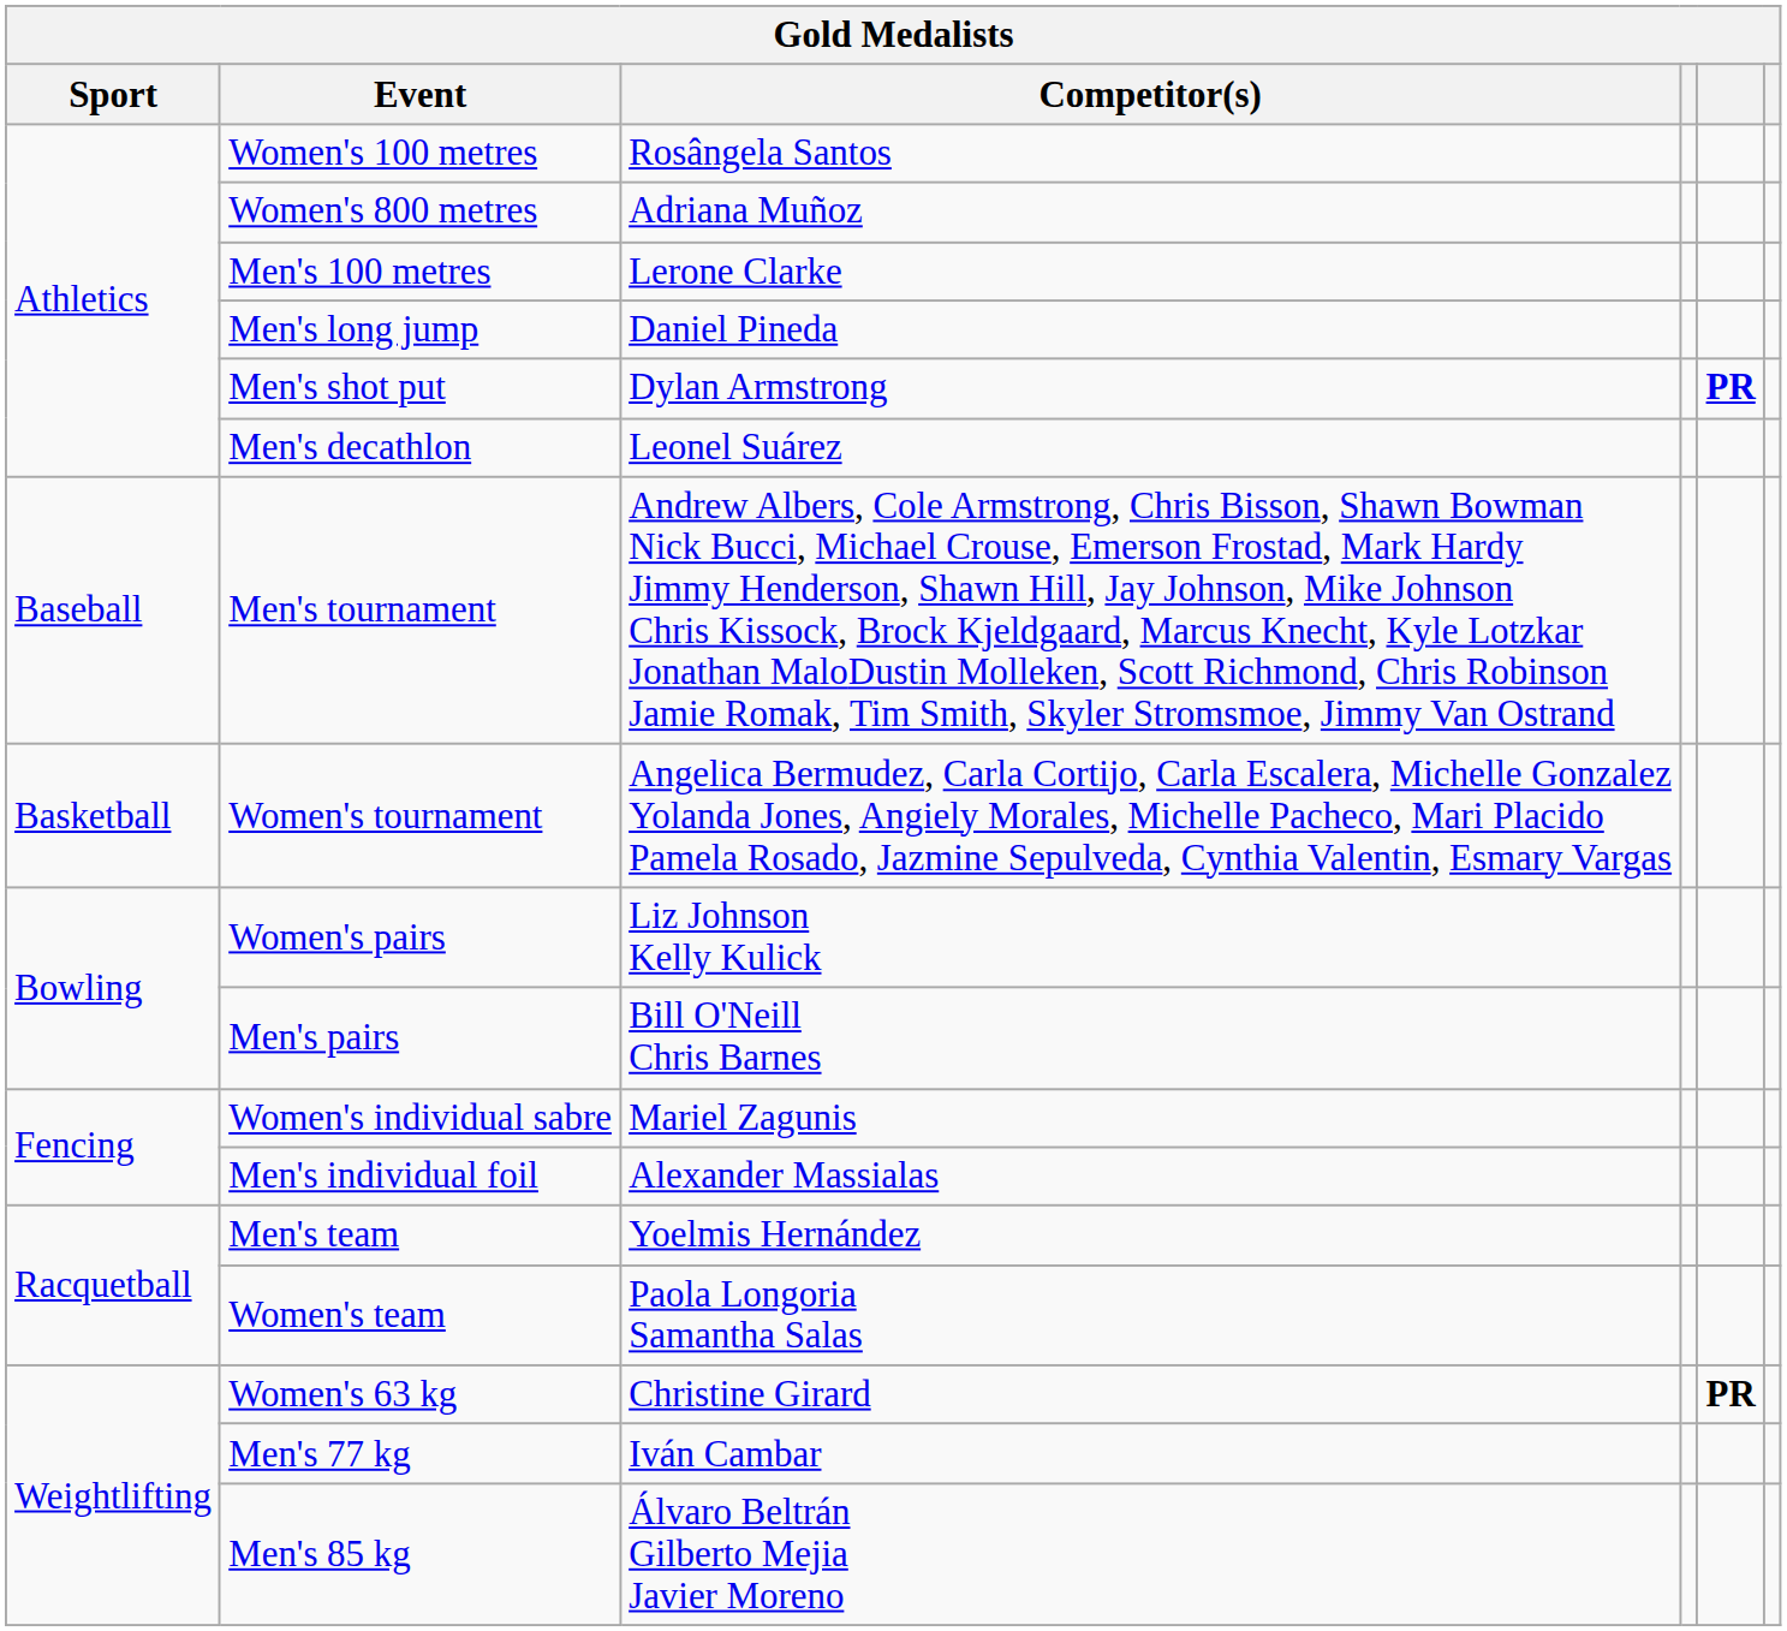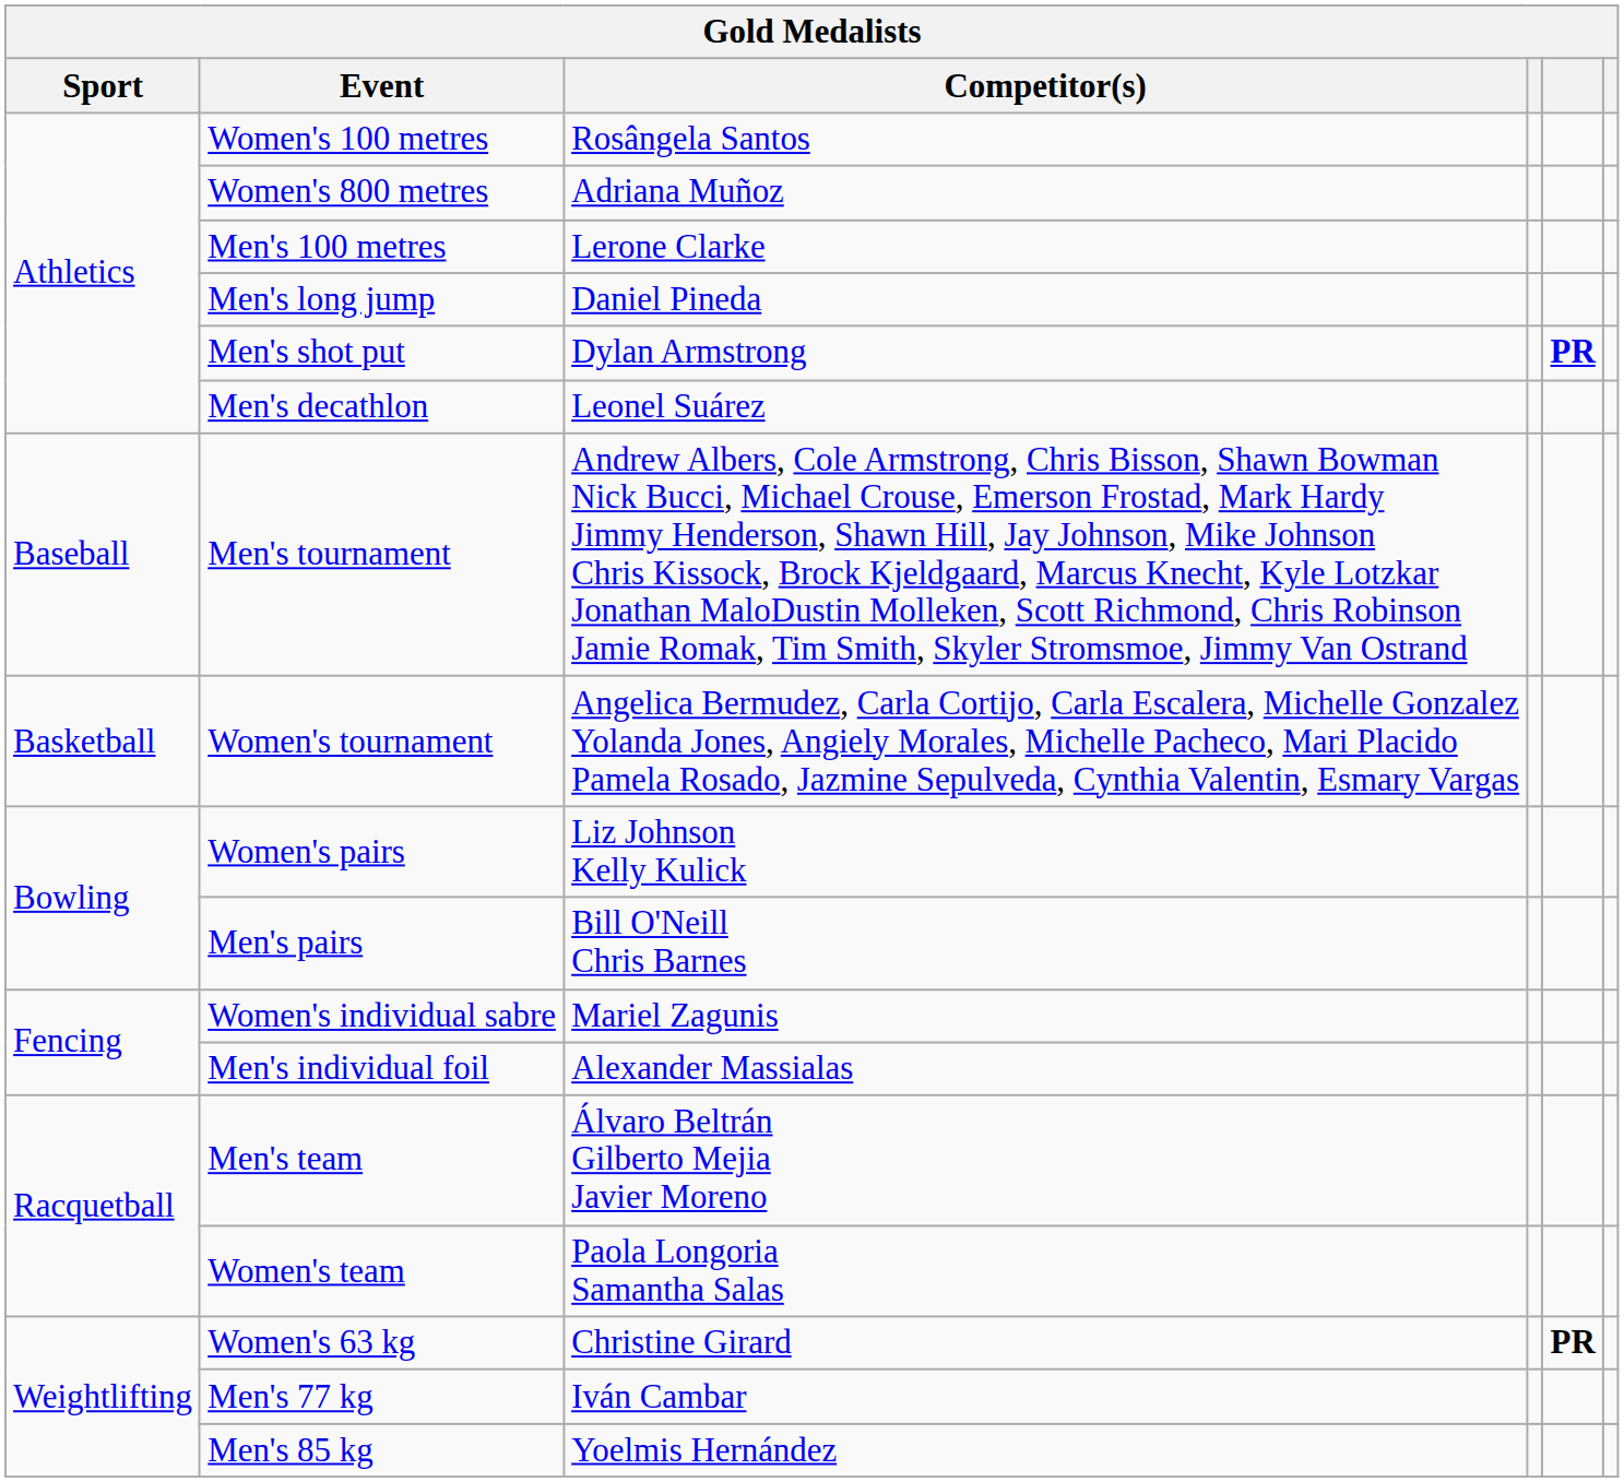Men's team | Competitor(s): Yoelmis Hernández -> Álvaro Beltrán Gilberto Mejia Javier Moreno
Men's 85 kg | Competitor(s): Álvaro Beltrán Gilberto Mejia Javier Moreno -> Yoelmis Hernández
